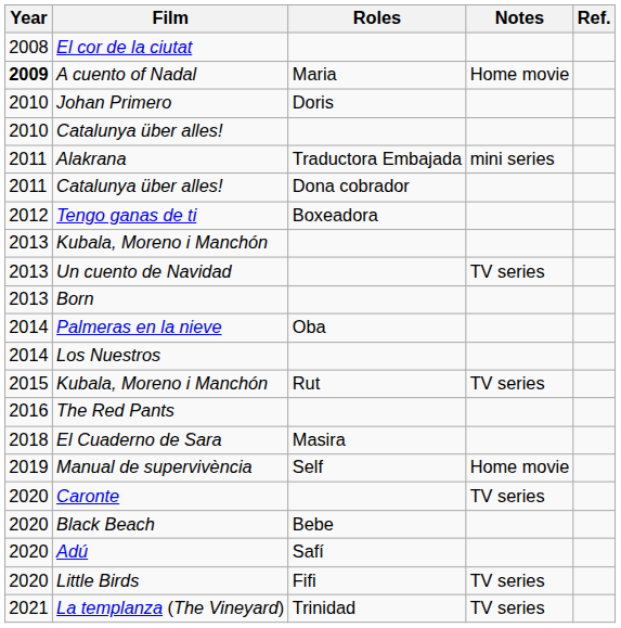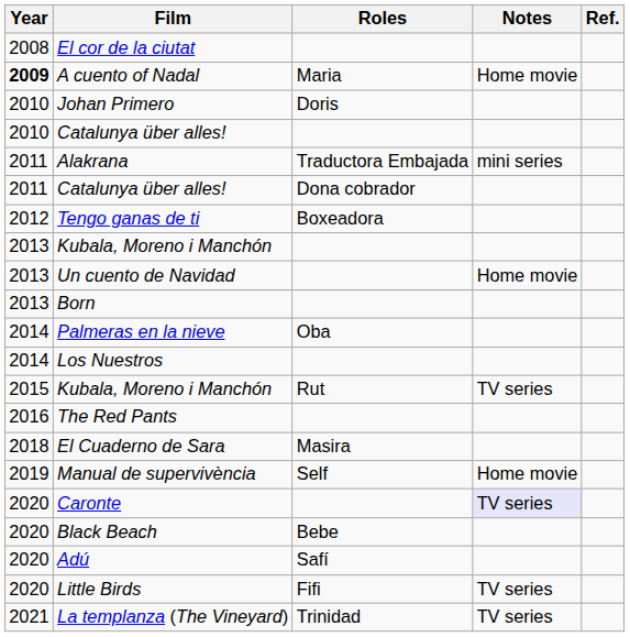Un cuento de Navidad | Notes: TV series -> Home movie
Caronte | Notes: no background -> lavender background
